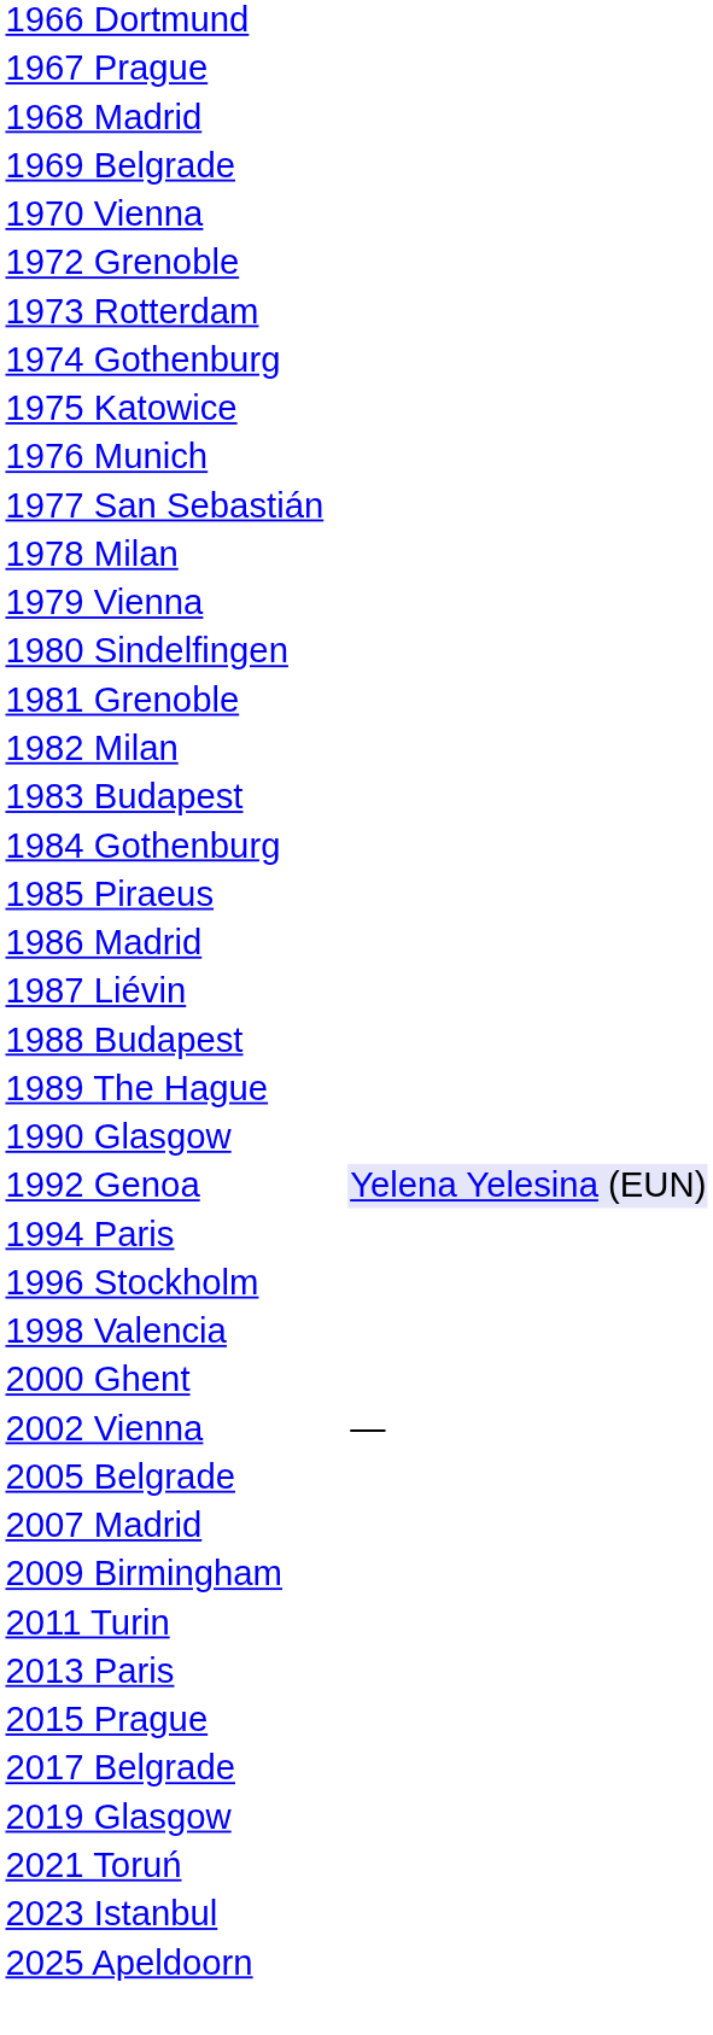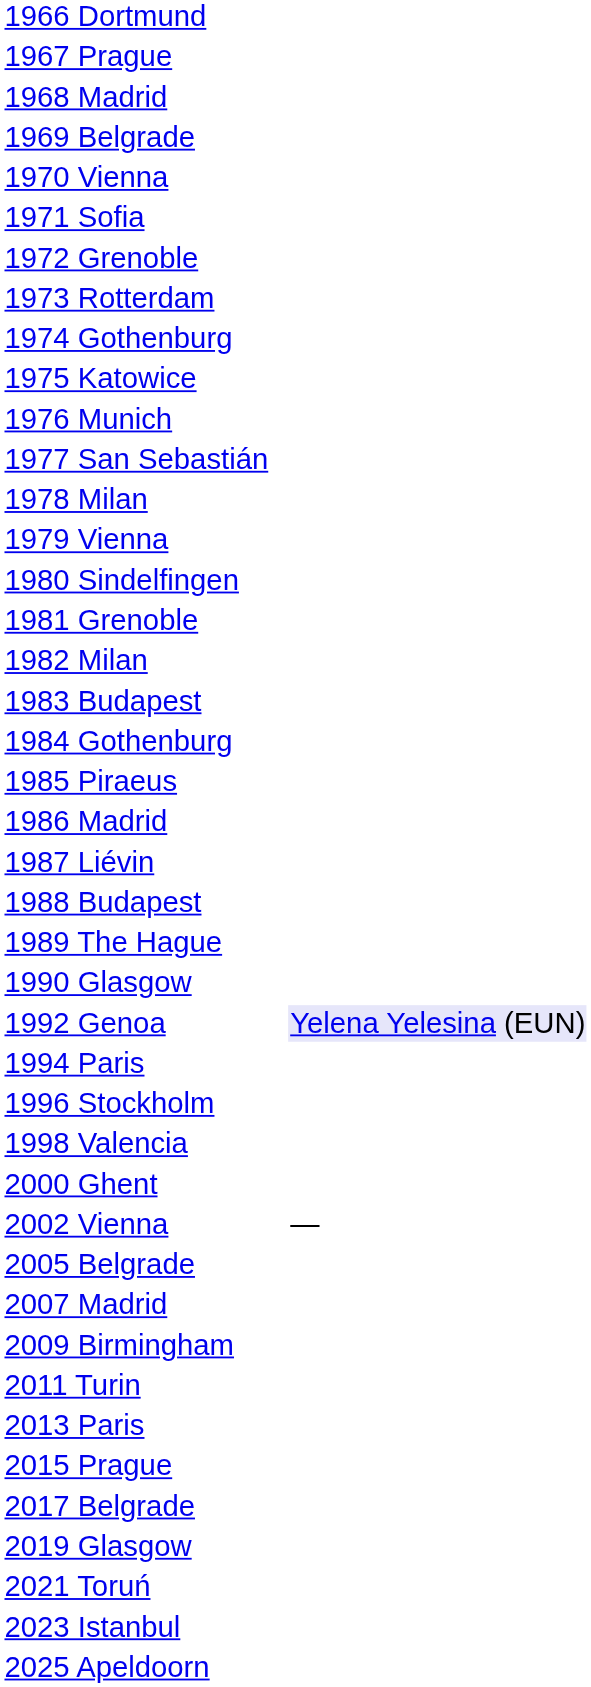+ row: 1971 Sofia
